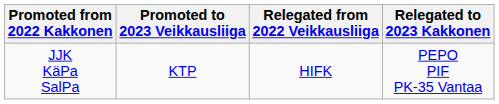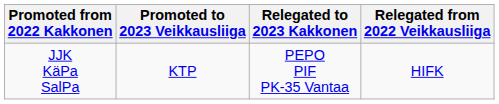columns swapped: Relegated from 2022 Veikkausliiga <-> Relegated to 2023 Kakkonen
